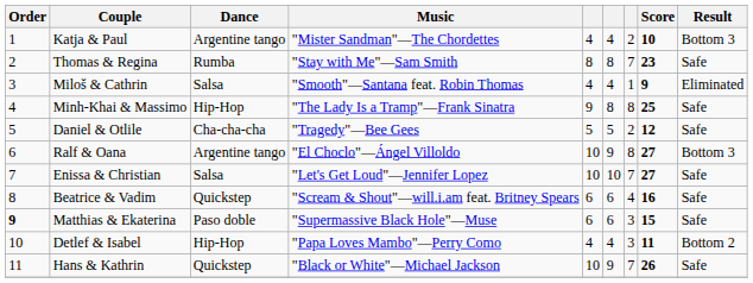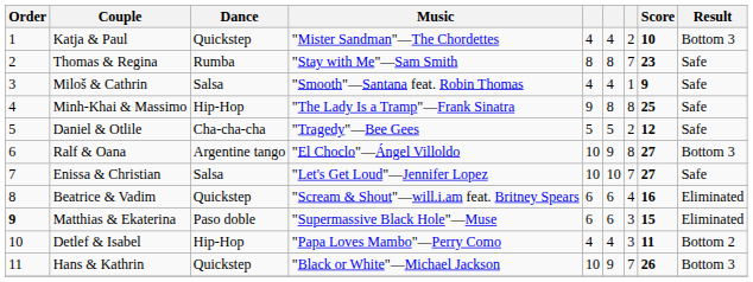Katja & Paul | Dance: Argentine tango -> Quickstep
Miloš & Cathrin | Result: Eliminated -> Safe
Beatrice & Vadim | Result: Safe -> Eliminated
Matthias & Ekaterina | Result: Safe -> Eliminated
Hans & Kathrin | Result: Safe -> Bottom 3
